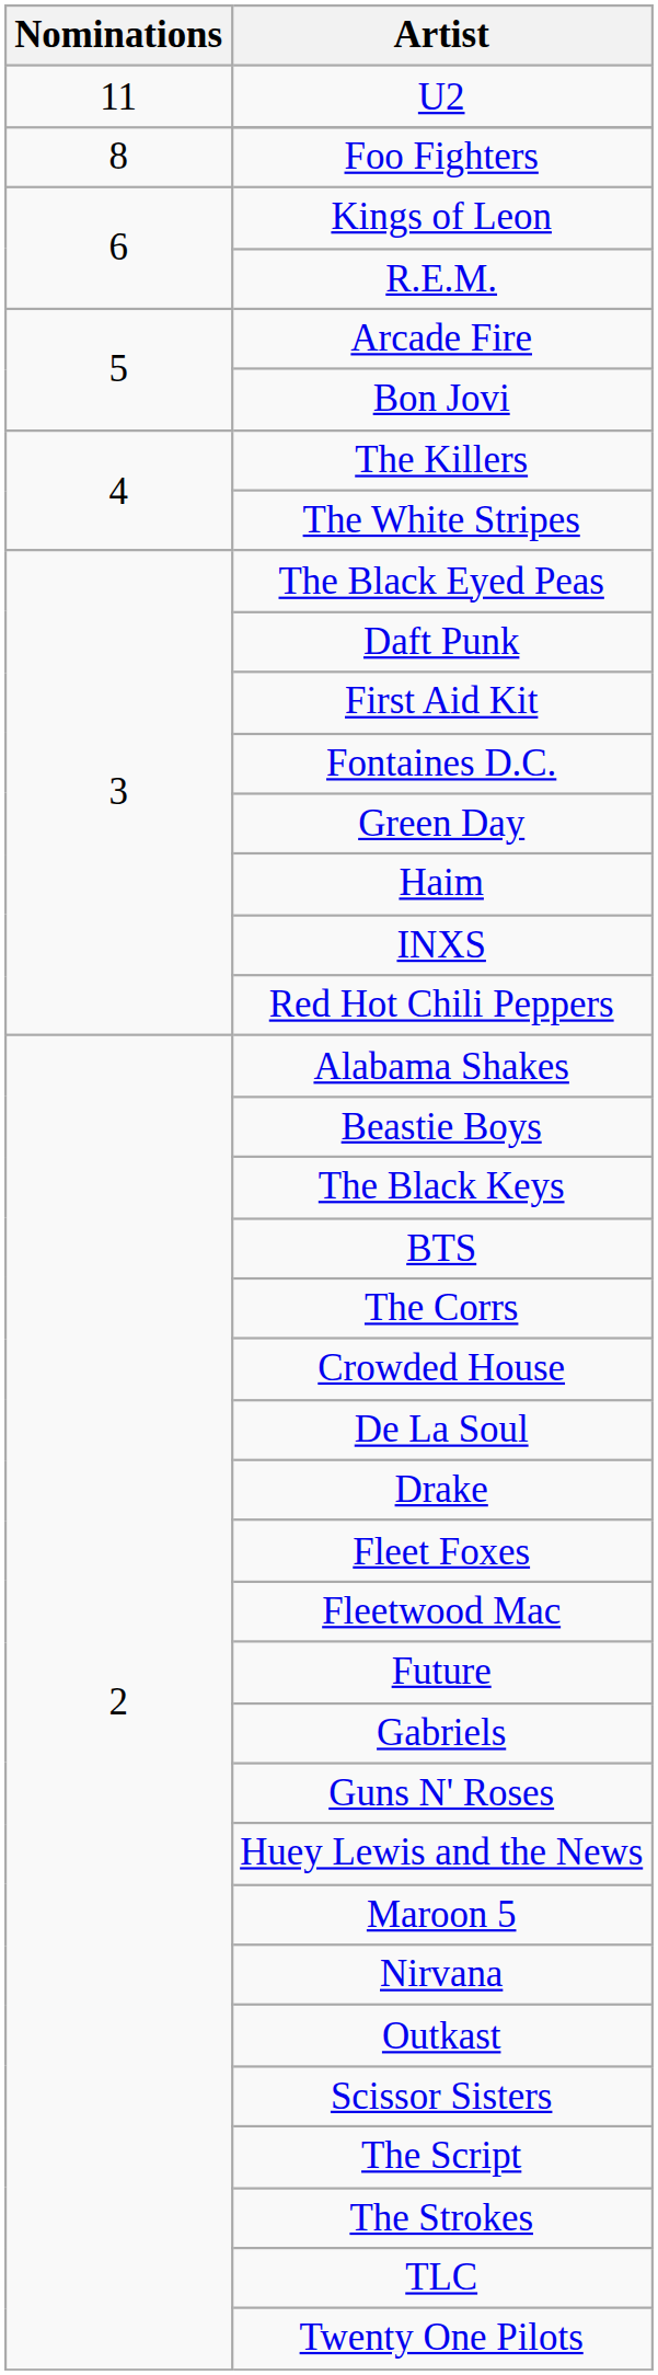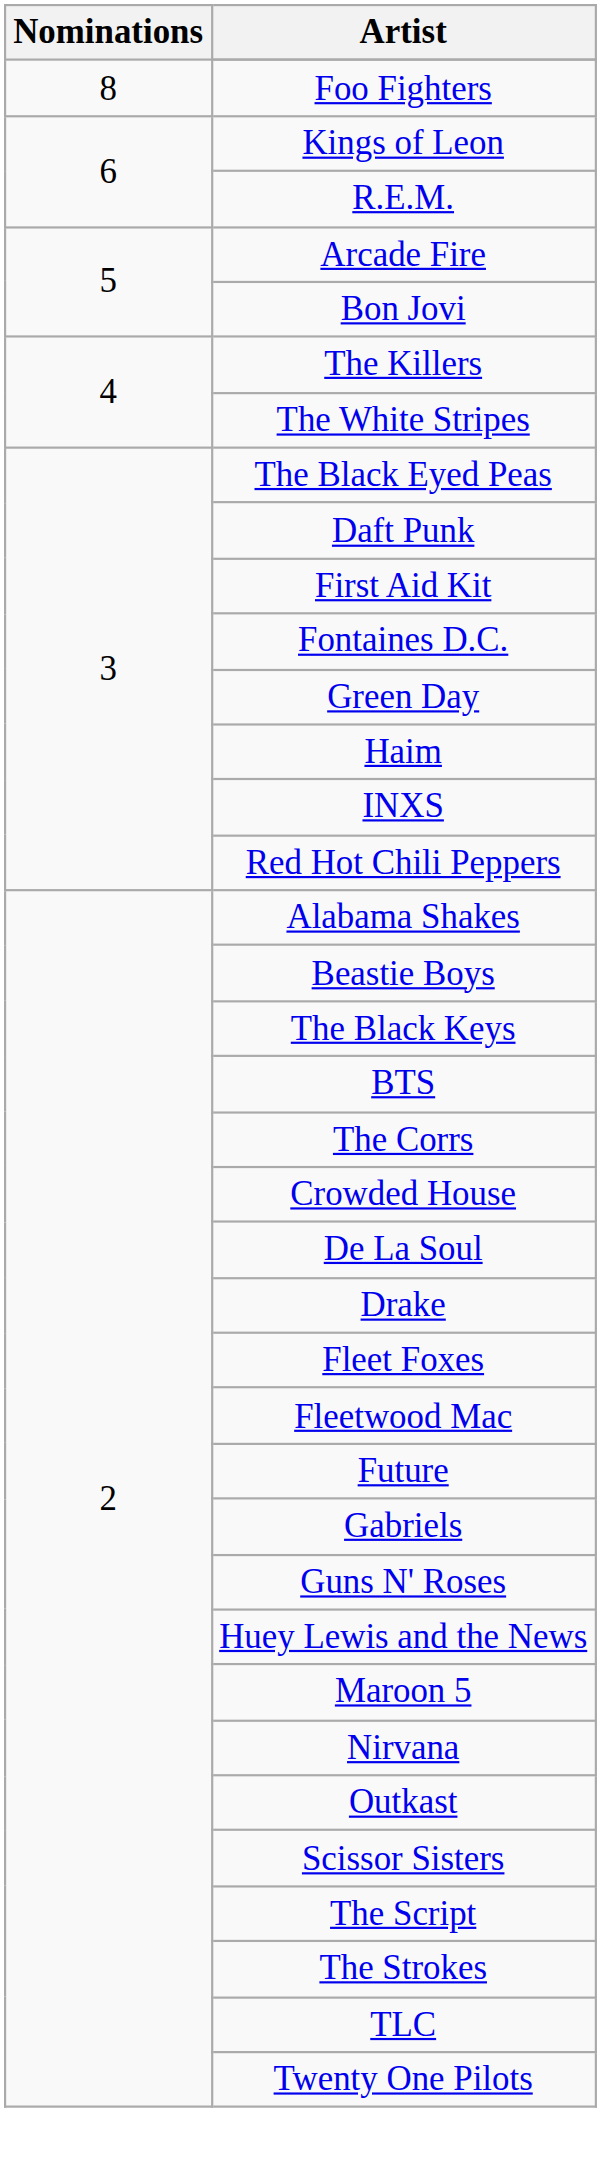- row: 11 | U2
